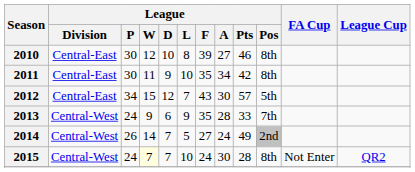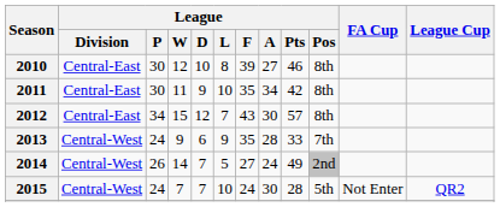2012 | League / Pos: 5th -> 8th
2015 | League / W: lightyellow background -> no background
2015 | League / Pos: 8th -> 5th
